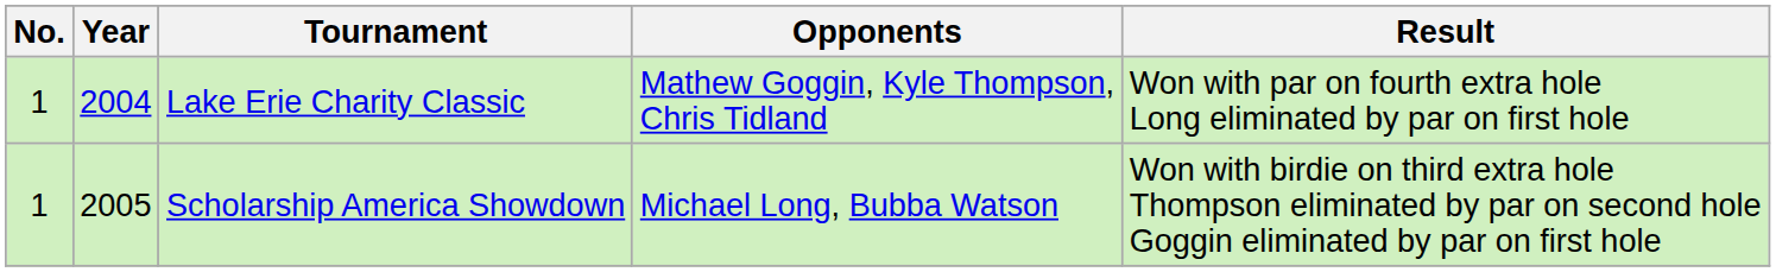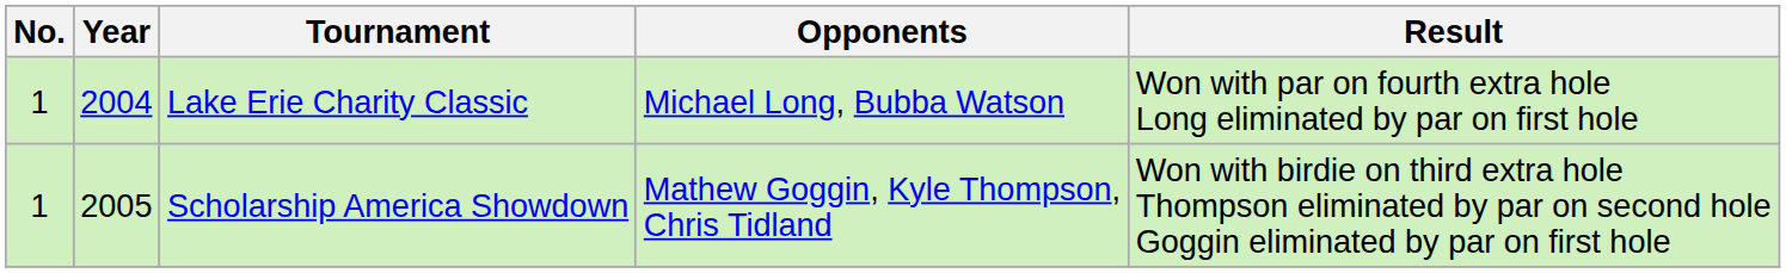Lake Erie Charity Classic | Opponents: Mathew Goggin, Kyle Thompson, Chris Tidland -> Michael Long, Bubba Watson
Scholarship America Showdown | Opponents: Michael Long, Bubba Watson -> Mathew Goggin, Kyle Thompson, Chris Tidland
